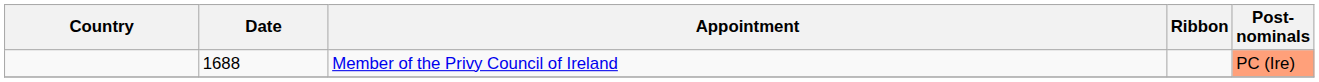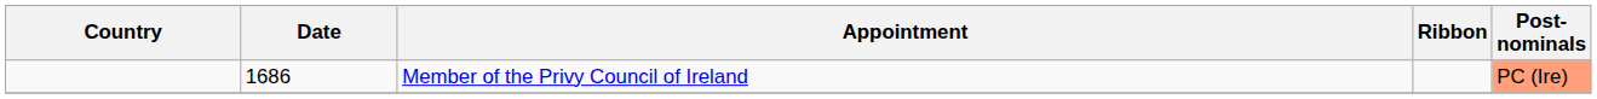Member of the Privy Council of Ireland | Date: 1688 -> 1686
